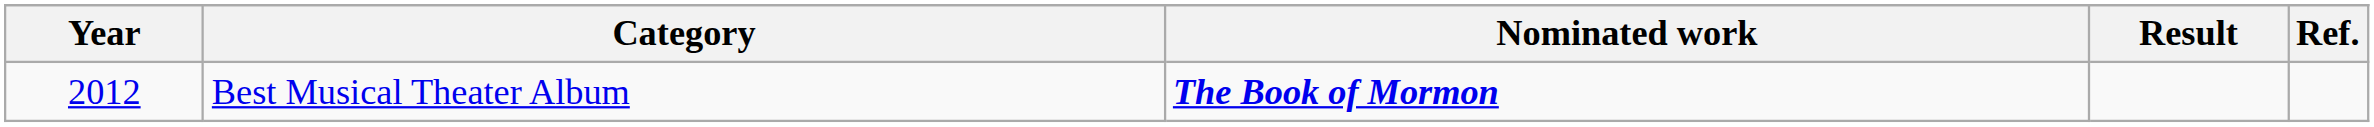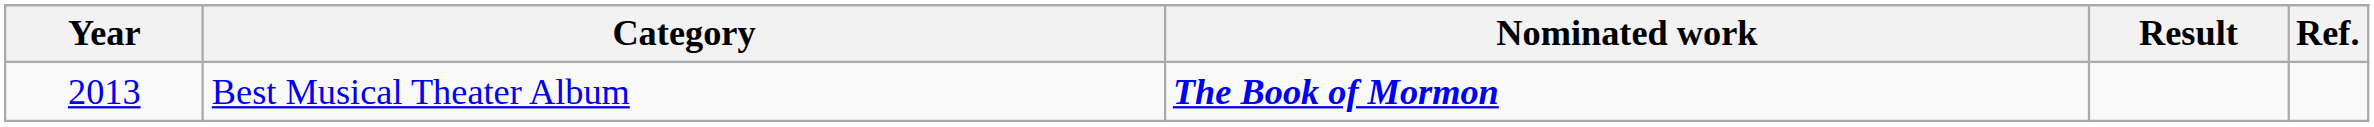Best Musical Theater Album | Year: 2012 -> 2013
